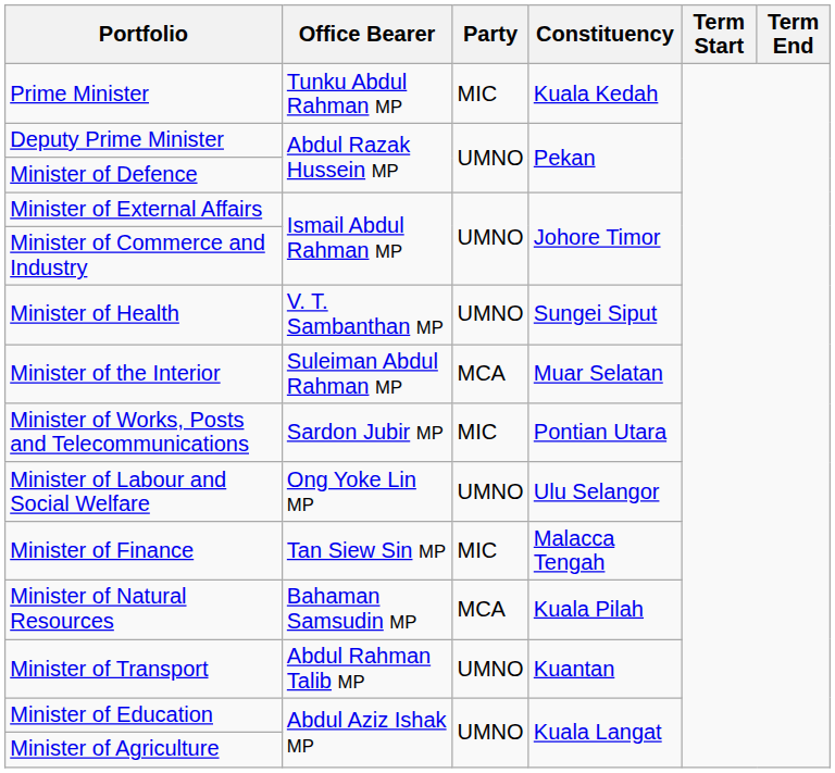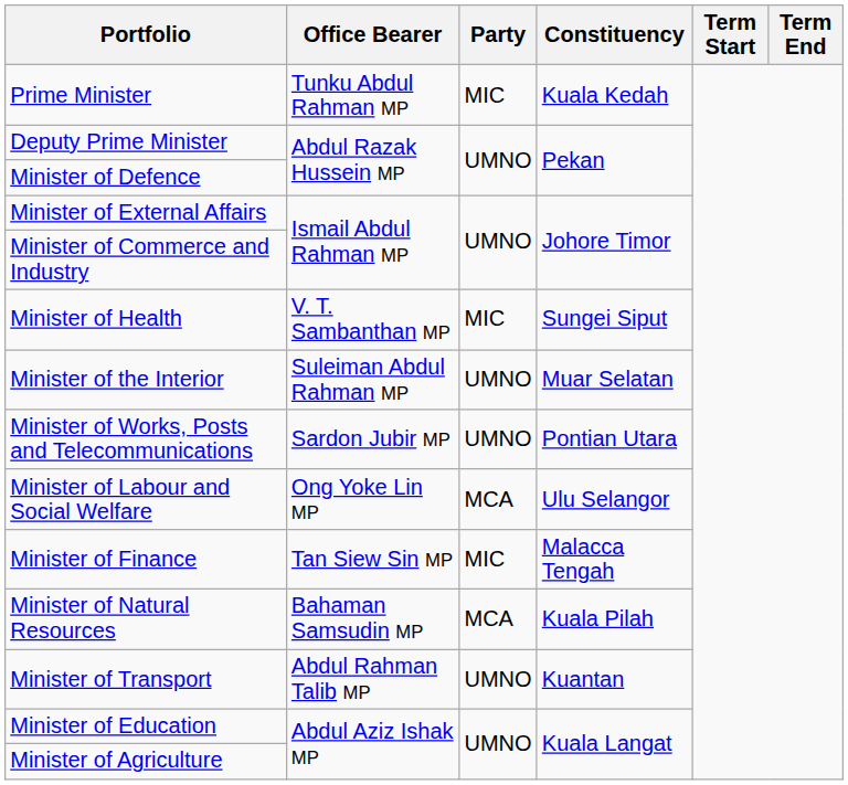Minister of Health | Party: UMNO -> MIC
Minister of the Interior | Party: MCA -> UMNO
Minister of Works, Posts and Telecommunications | Party: MIC -> UMNO
Minister of Labour and Social Welfare | Party: UMNO -> MCA
